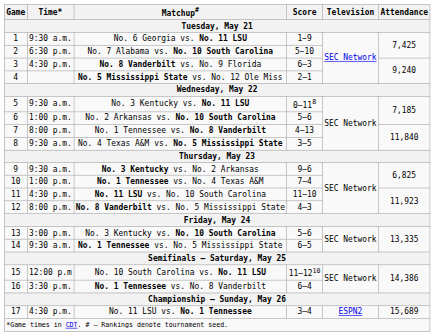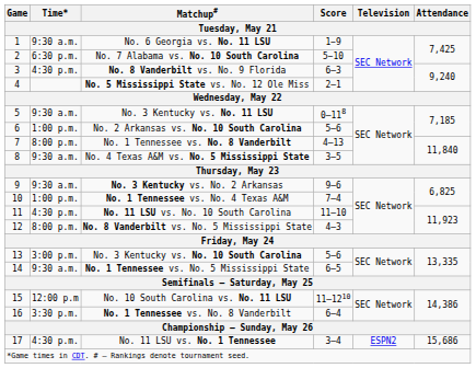No. 11 LSU vs. No. 1 Tennessee | Attendance: 15,689 -> 15,686
